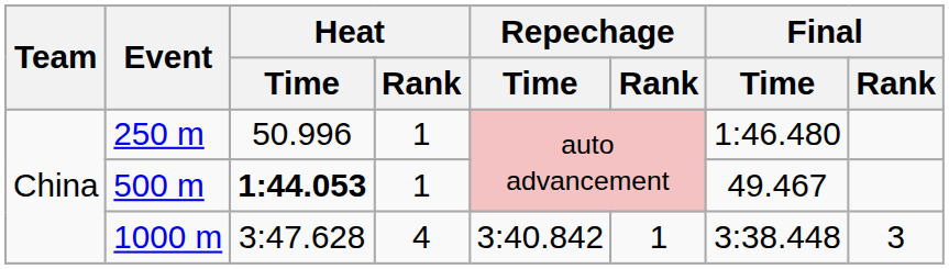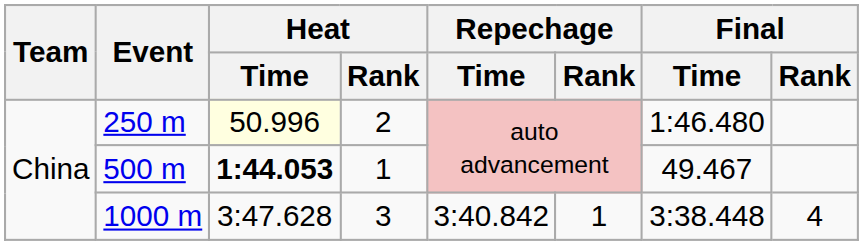250 m | Heat / Time: no background -> lightyellow background
250 m | Heat / Rank: 1 -> 2
1000 m | Heat / Rank: 4 -> 3
1000 m | Final / Rank: 3 -> 4
